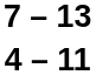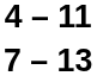rows swapped: 7 – 13 <-> 4 – 11
